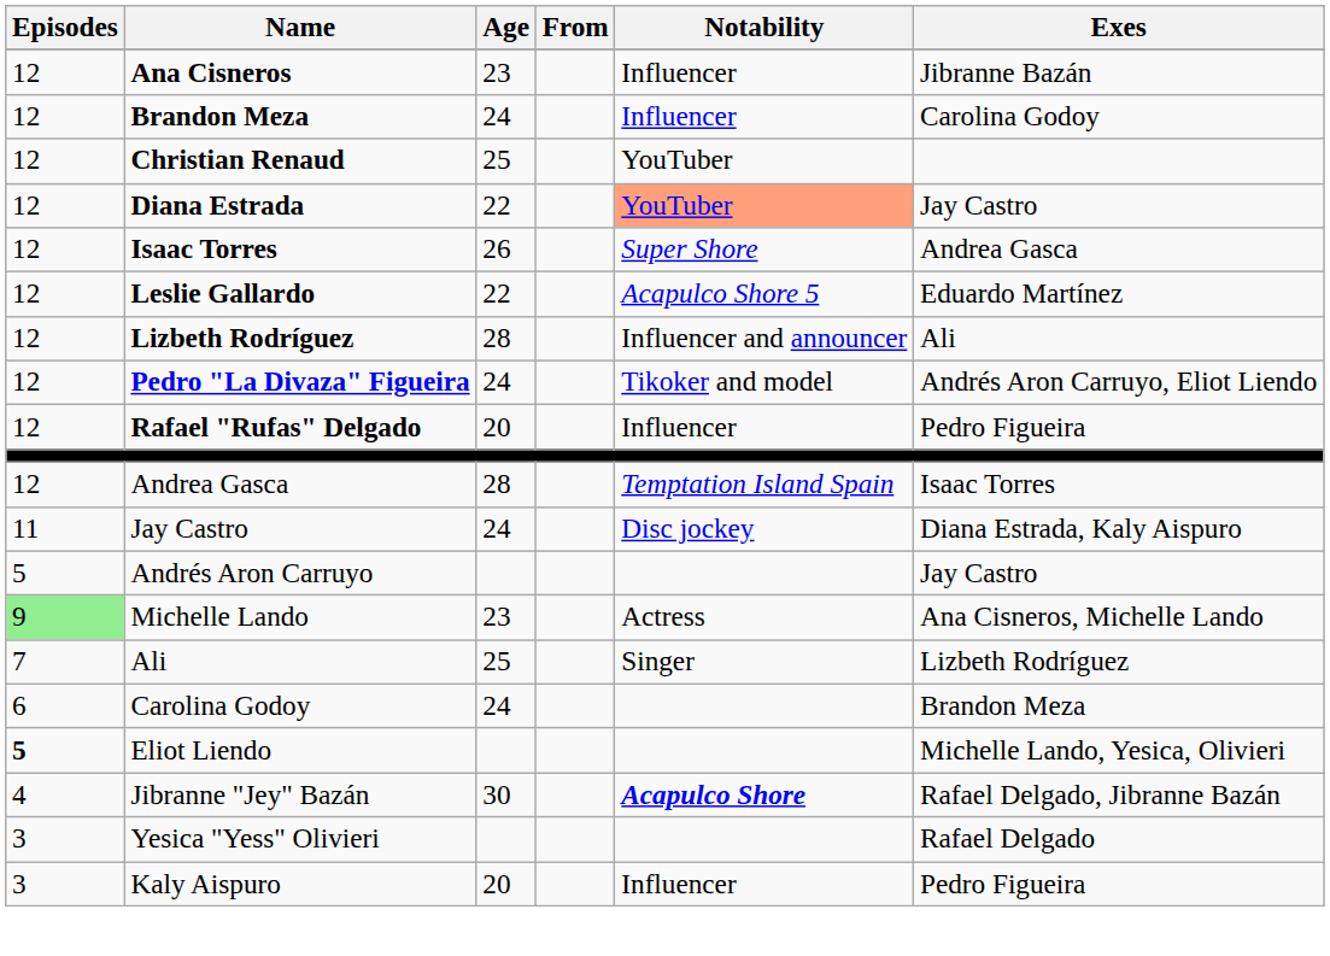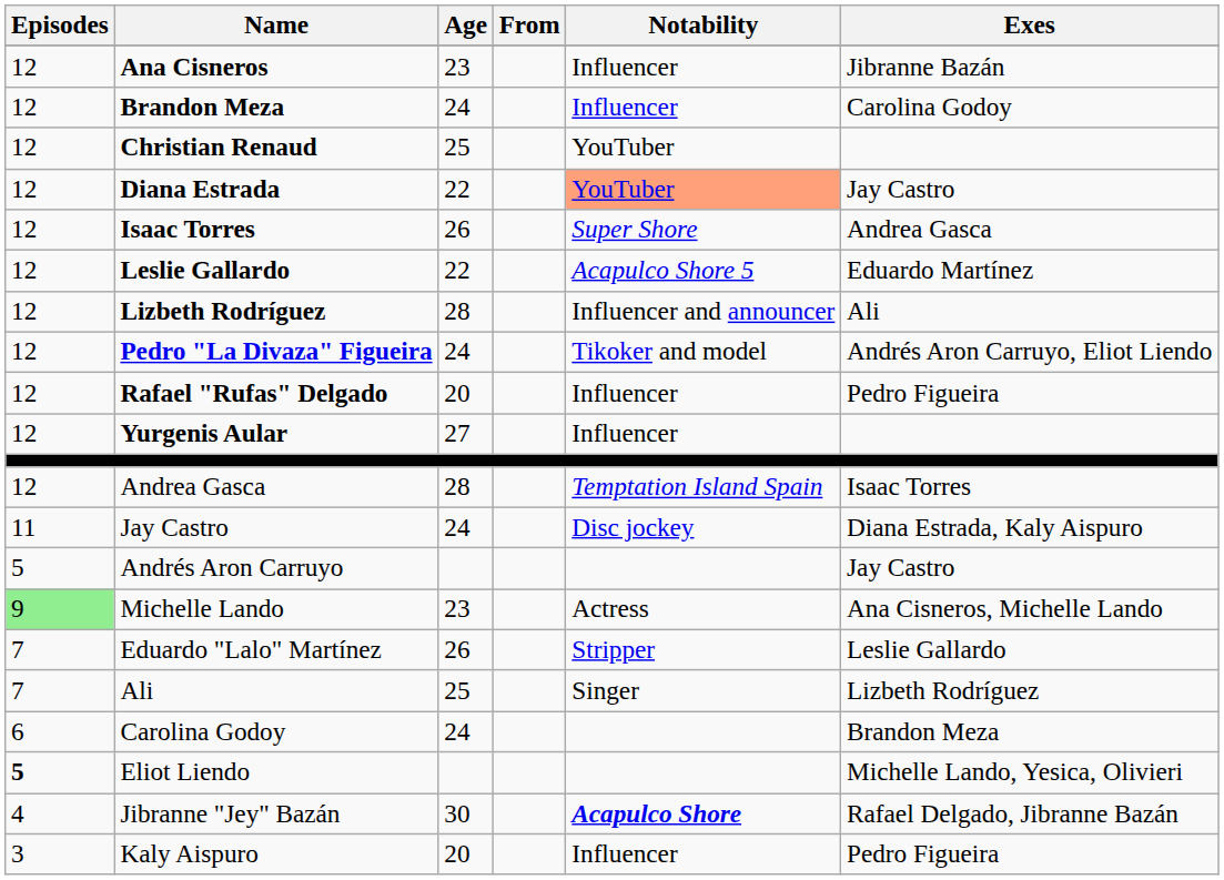+ row: 12 | Yurgenis Aular | 27 | Influencer
+ row: 7 | Eduardo "Lalo" Martínez | 26 | Stripper | Leslie Gallardo
- row: 3 | Yesica "Yess" Olivieri | Rafael Delgado
